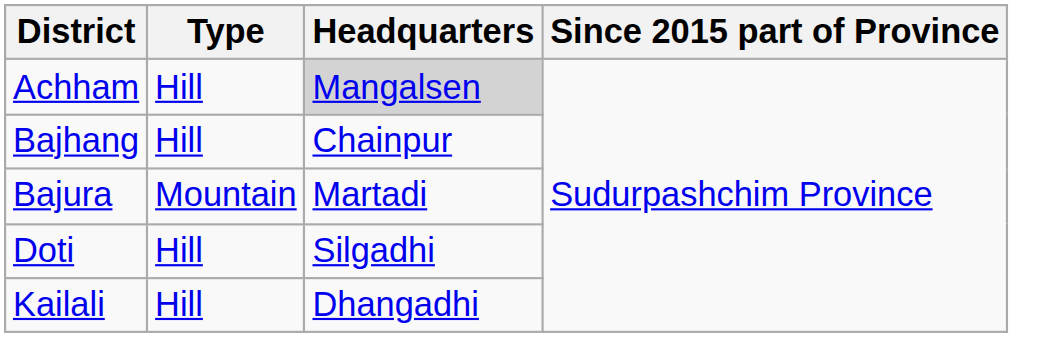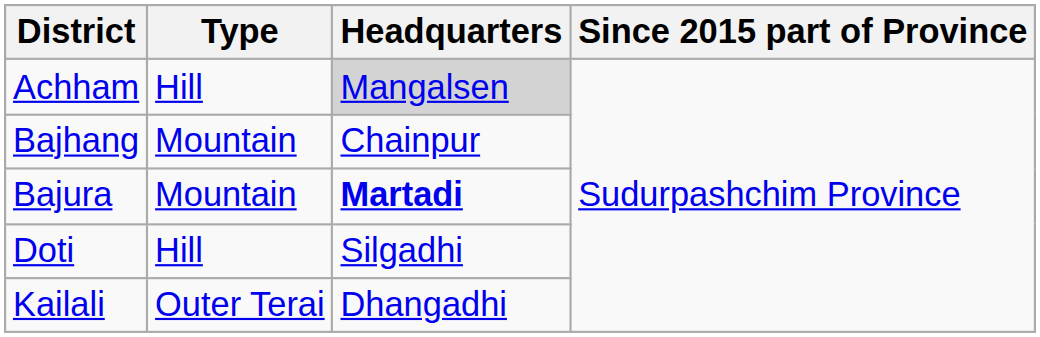Bajhang | Type: Hill -> Mountain
Bajura | Headquarters: normal -> bold
Kailali | Type: Hill -> Outer Terai
